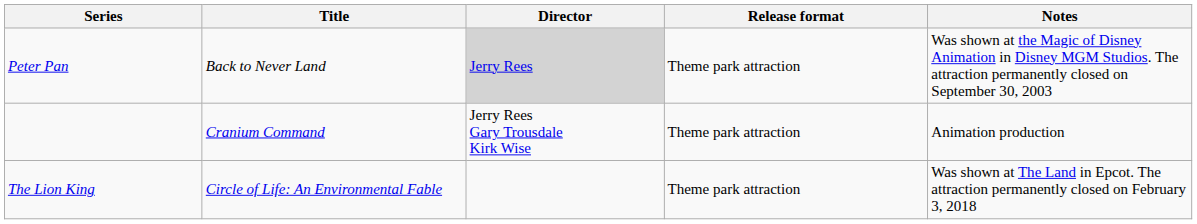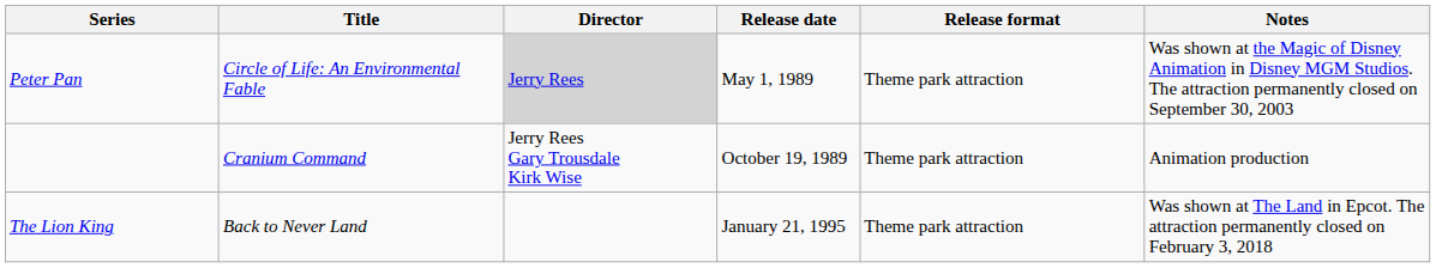+ column: Release date | May 1, 1989 | October 19, 1989 | January 21, 1995
Peter Pan | Title: Back to Never Land -> Circle of Life: An Environmental Fable
The Lion King | Title: Circle of Life: An Environmental Fable -> Back to Never Land
